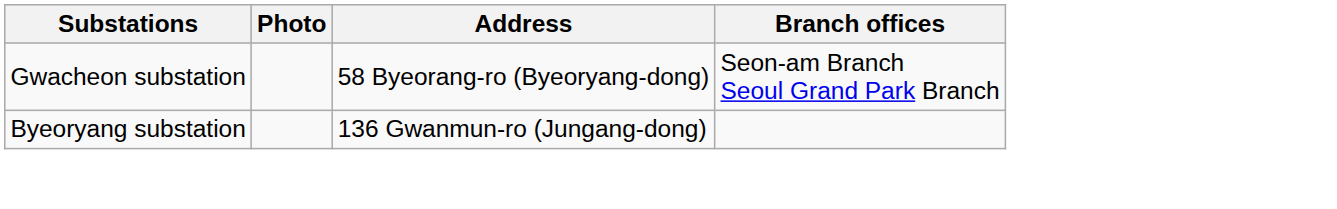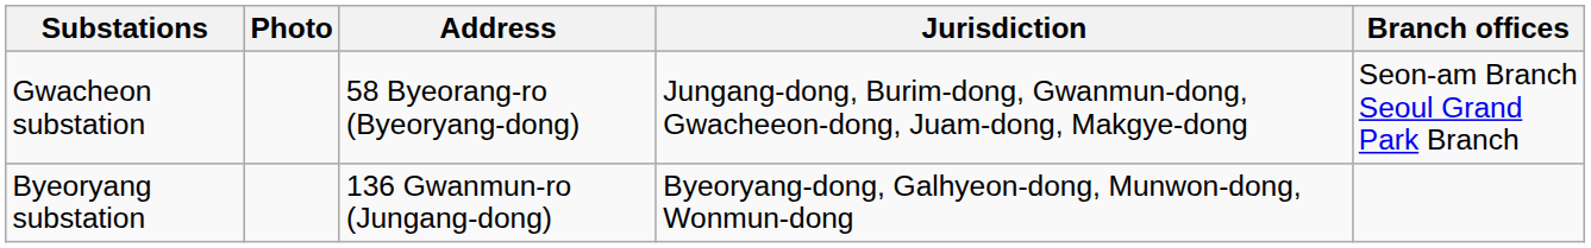+ column: Jurisdiction | Jungang-dong, Burim-dong, Gwanmun-dong, Gwacheeon-dong, Juam-dong, Makgye-dong | Byeoryang-dong, Galhyeon-dong, Munwon-dong, Wonmun-dong
